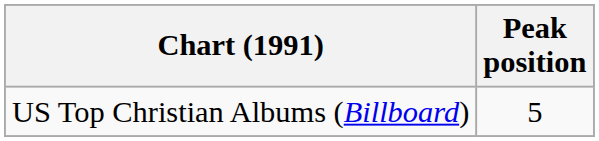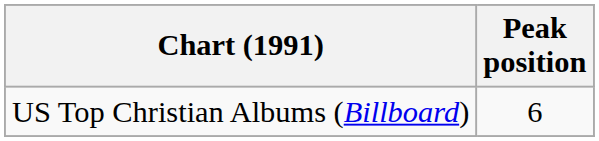US Top Christian Albums (Billboard) | Peak position: 5 -> 6
